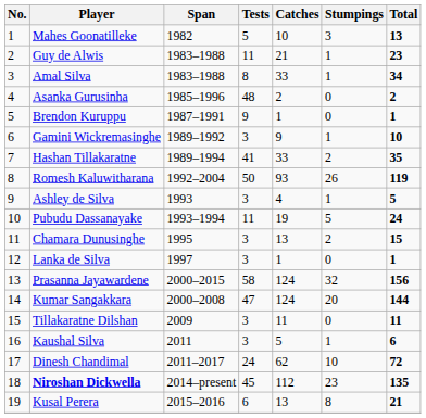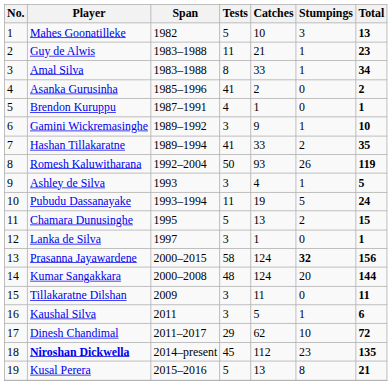Asanka Gurusinha | Tests: 48 -> 41
Brendon Kuruppu | Tests: 9 -> 4
Chamara Dunusinghe | Tests: 3 -> 5
Prasanna Jayawardene | Stumpings: normal -> bold
Kumar Sangakkara | Tests: 47 -> 48
Dinesh Chandimal | Tests: 24 -> 29
Kusal Perera | Tests: 6 -> 5
